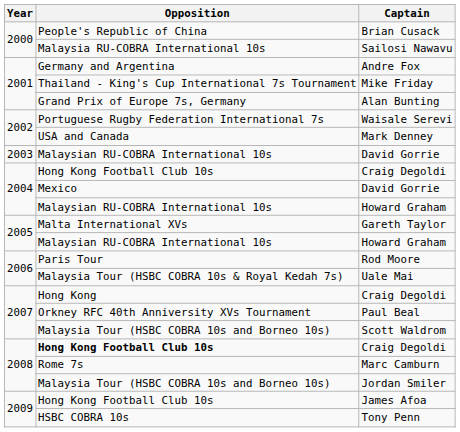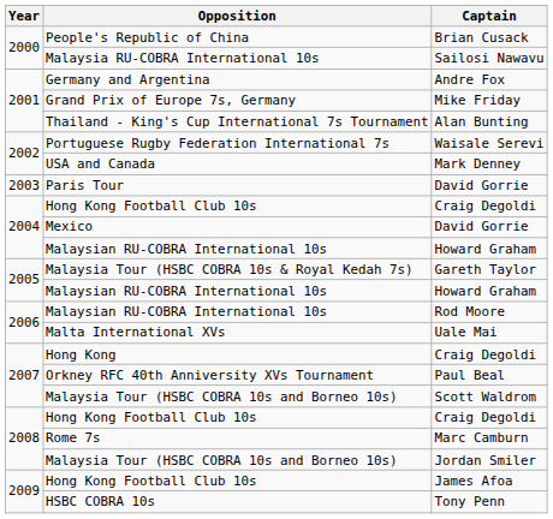Mike Friday | Opposition: Thailand - King's Cup International 7s Tournament -> Grand Prix of Europe 7s, Germany
Alan Bunting | Opposition: Grand Prix of Europe 7s, Germany -> Thailand - King's Cup International 7s Tournament
2003 / David Gorrie | Opposition: Malaysian RU-COBRA International 10s -> Paris Tour
Gareth Taylor | Opposition: Malta International XVs -> Malaysia Tour (HSBC COBRA 10s & Royal Kedah 7s)
Rod Moore | Opposition: Paris Tour -> Malaysian RU-COBRA International 10s
Uale Mai | Opposition: Malaysia Tour (HSBC COBRA 10s & Royal Kedah 7s) -> Malta International XVs
2008 / Craig Degoldi | Opposition: bold -> normal
